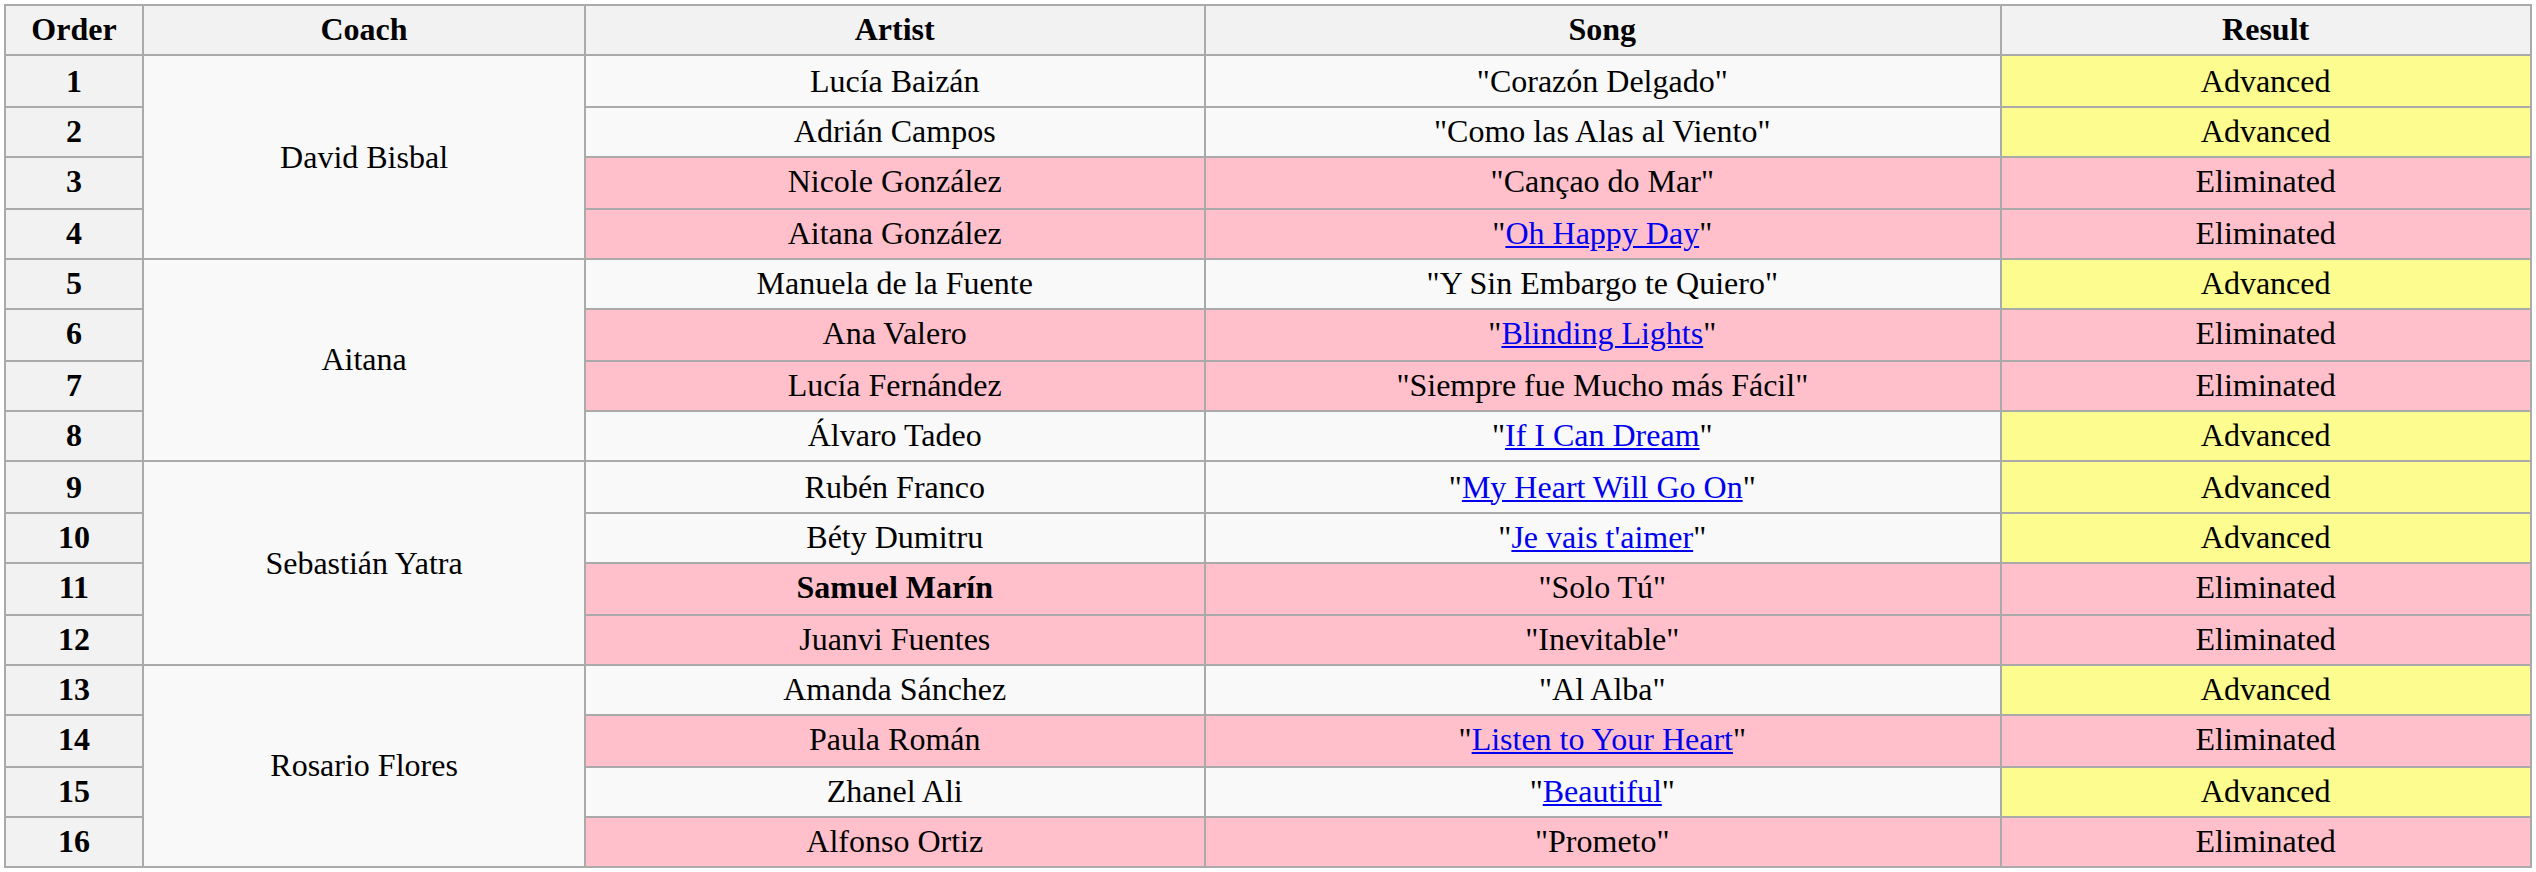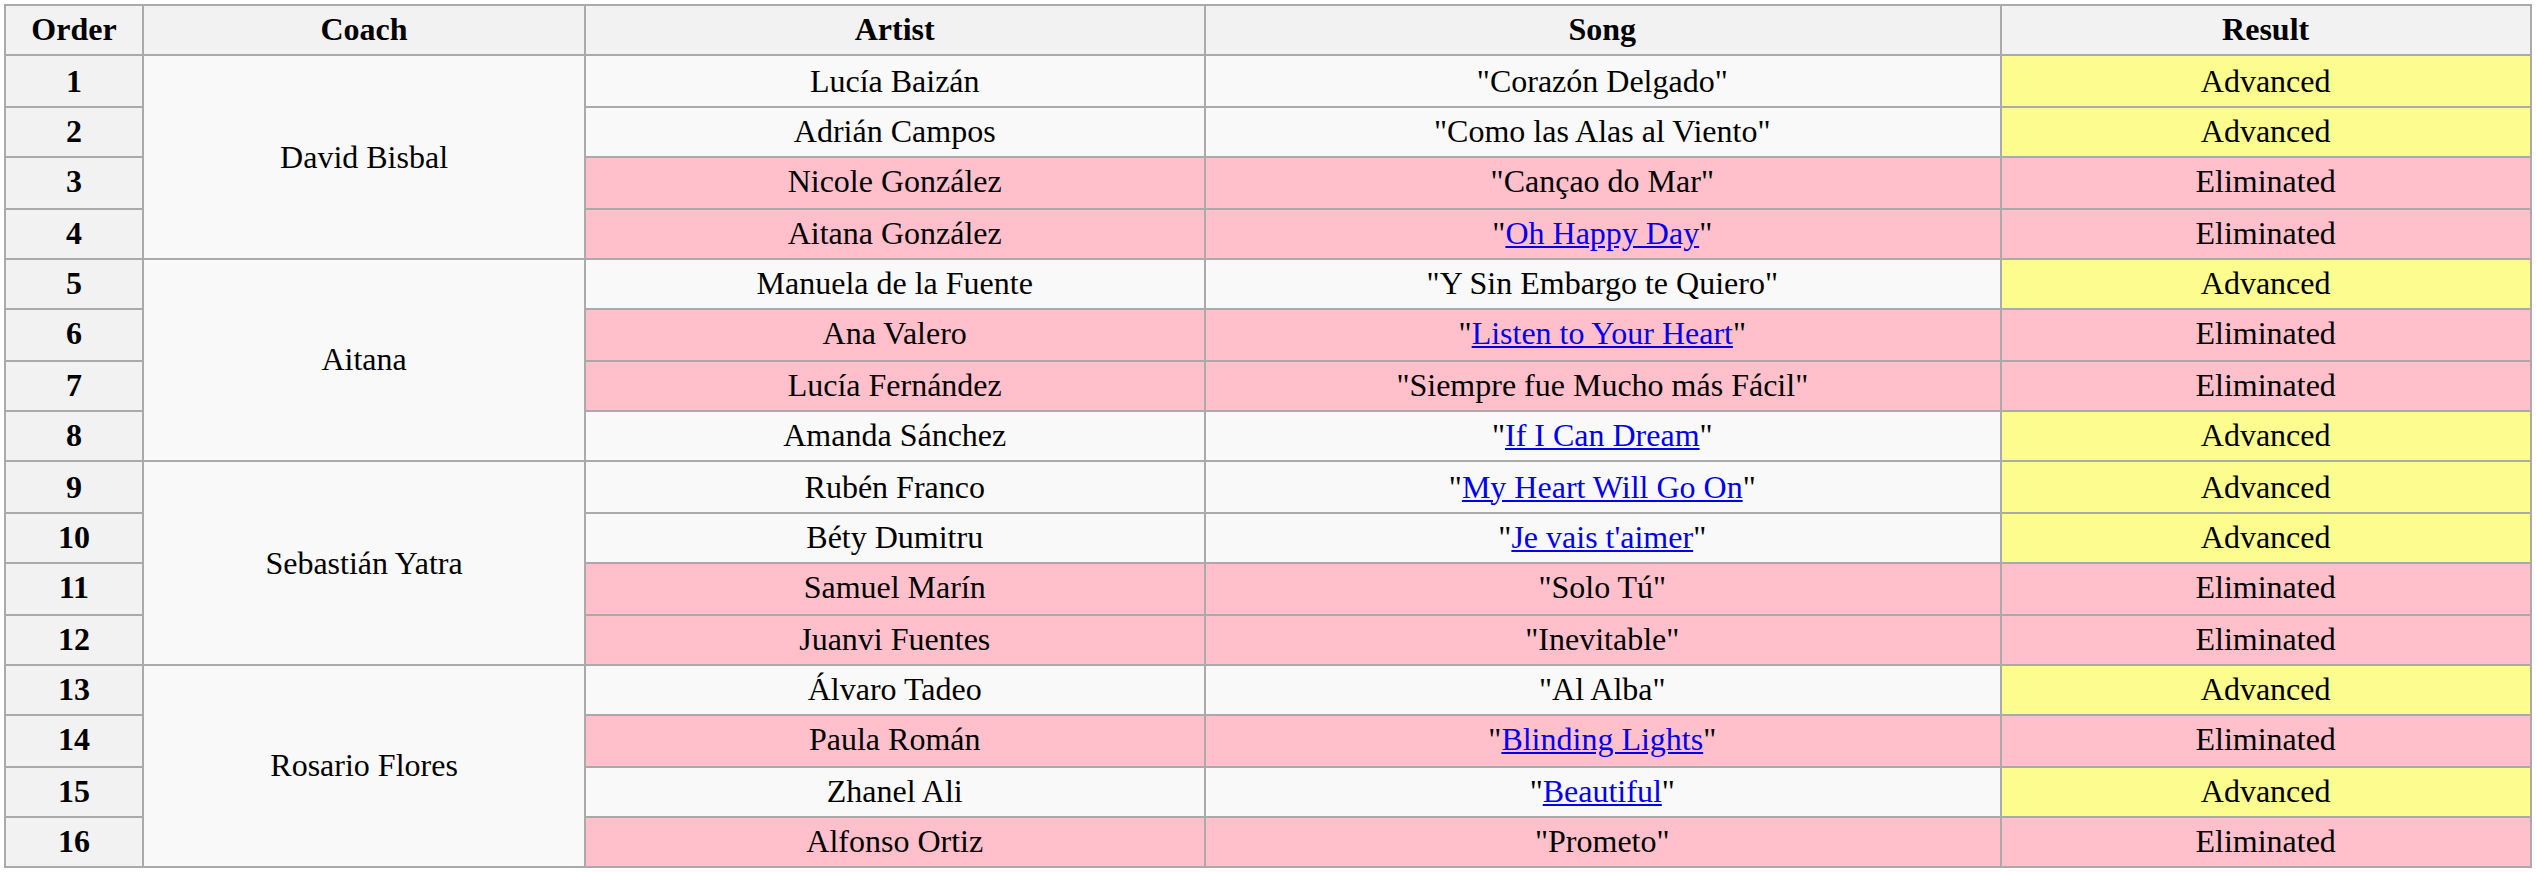6 | Song: "Blinding Lights" -> "Listen to Your Heart"
8 | Artist: Álvaro Tadeo -> Amanda Sánchez
11 | Artist: bold -> normal
13 | Artist: Amanda Sánchez -> Álvaro Tadeo
14 | Song: "Listen to Your Heart" -> "Blinding Lights"
